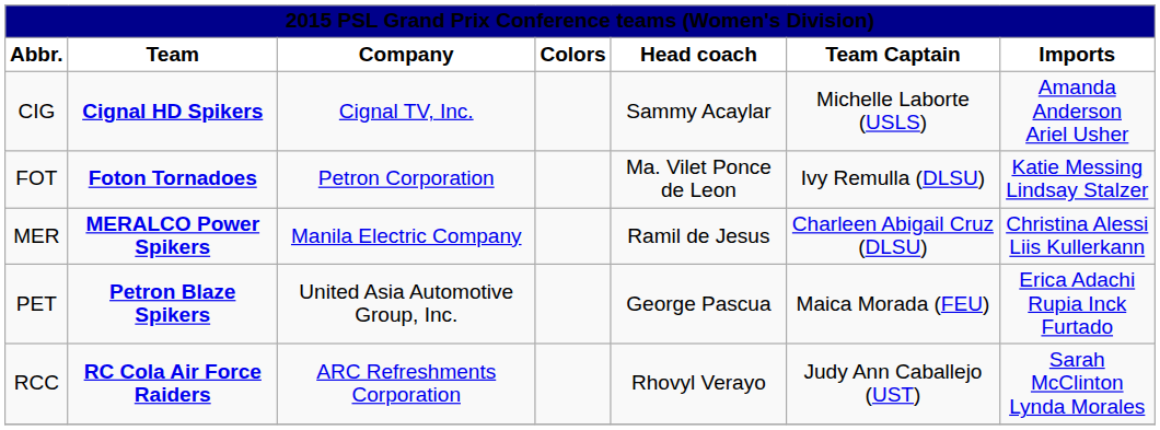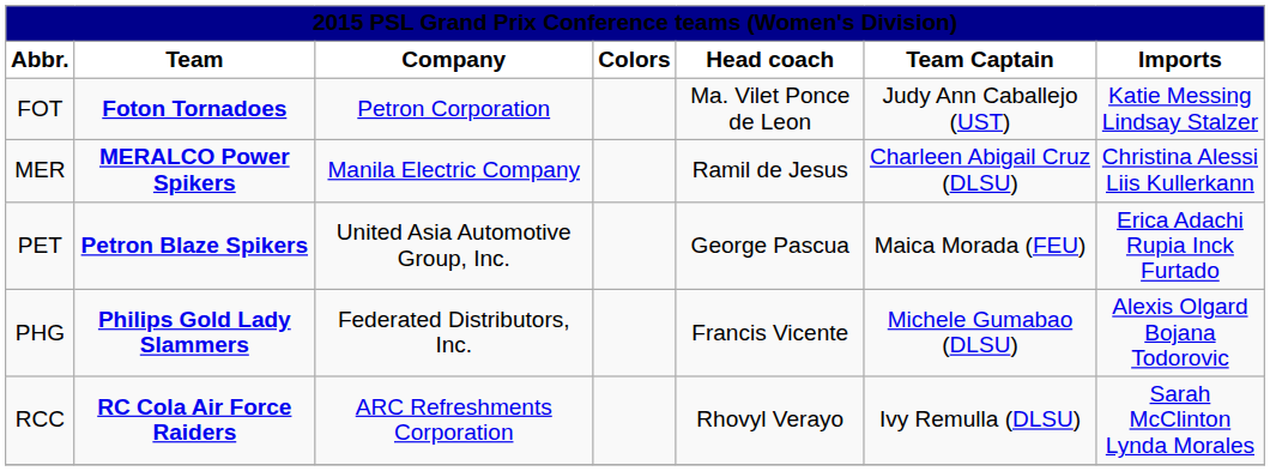- row: CIG | Cignal HD Spikers | Cignal TV, Inc. | Sammy Acaylar | Michelle Laborte (USLS) | Amanda Anderson Ariel Usher
FOT | Team Captain: Ivy Remulla (DLSU) -> Judy Ann Caballejo (UST)
+ row: PHG | Philips Gold Lady Slammers | Federated Distributors, Inc. | Francis Vicente | Michele Gumabao (DLSU) | Alexis Olgard Bojana Todorovic
RCC | Team Captain: Judy Ann Caballejo (UST) -> Ivy Remulla (DLSU)
